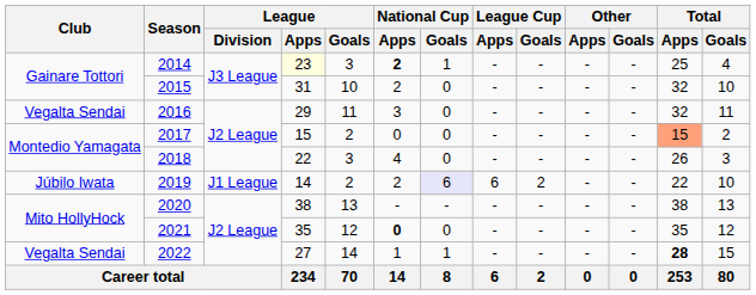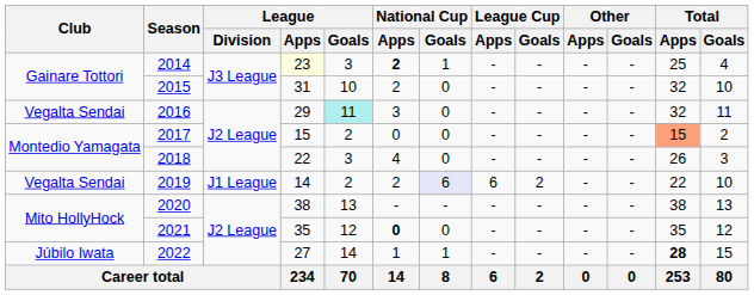2016 | League / Goals: no background -> paleturquoise background
2019 | Club: Júbilo Iwata -> Vegalta Sendai
2022 | Club: Vegalta Sendai -> Júbilo Iwata
